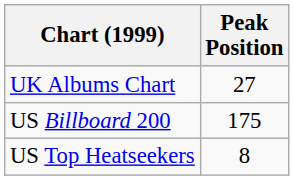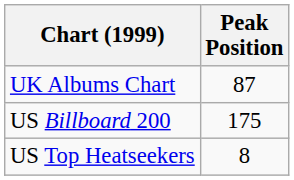UK Albums Chart | Peak Position: 27 -> 87
